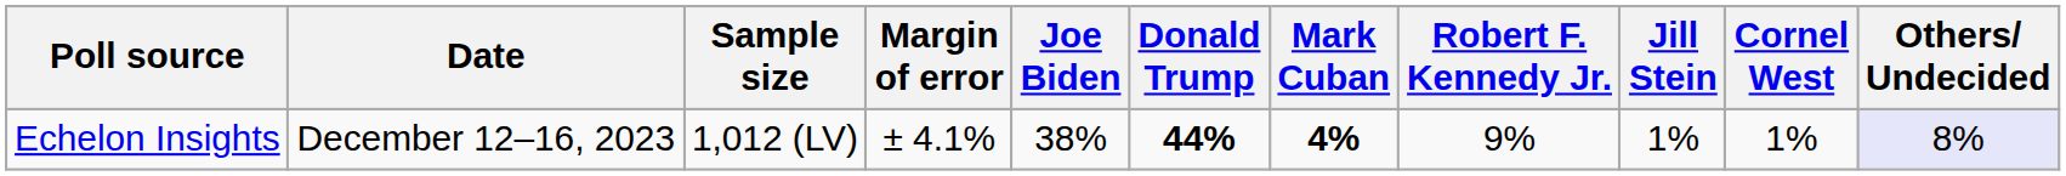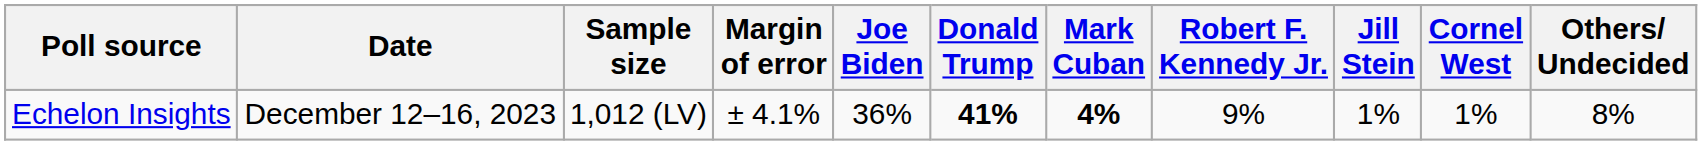Echelon Insights | Joe Biden: 38% -> 36%
Echelon Insights | Donald Trump: 44% -> 41%
Echelon Insights | Others/ Undecided: lavender background -> no background
